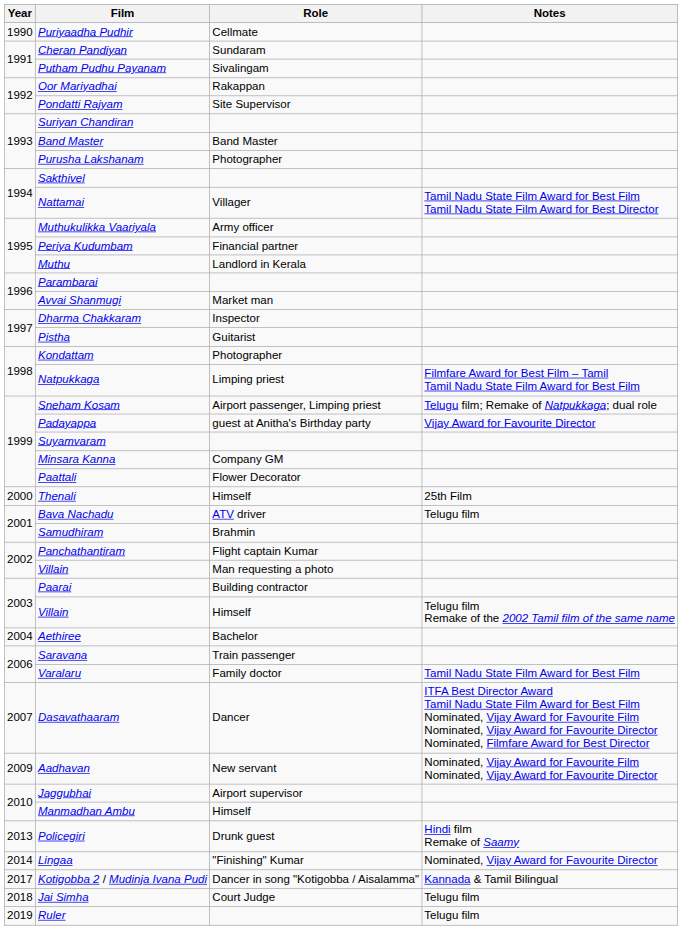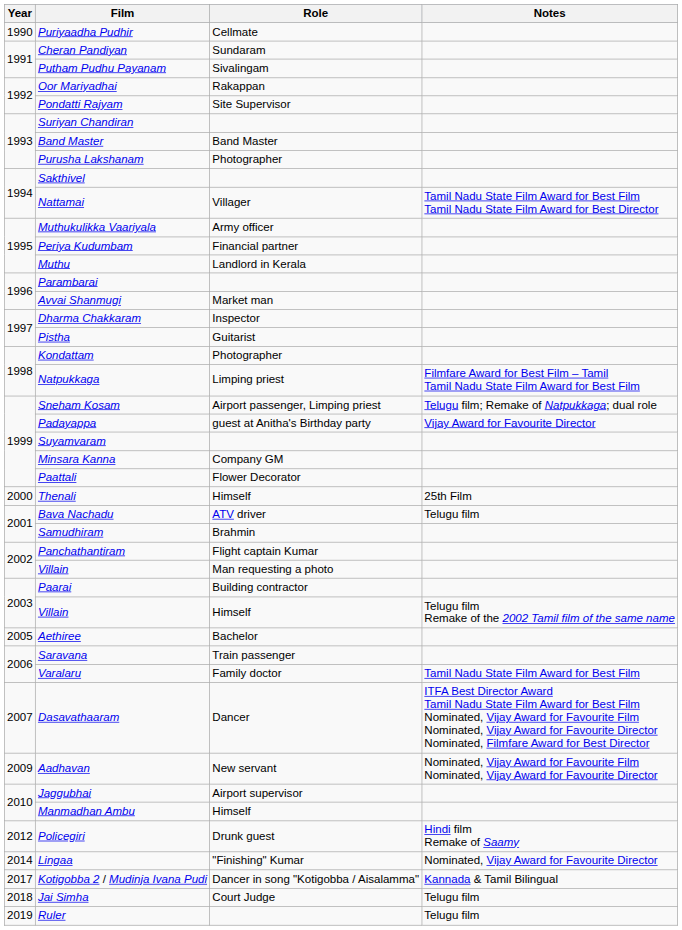Aethiree | Year: 2004 -> 2005
Policegiri | Year: 2013 -> 2012
